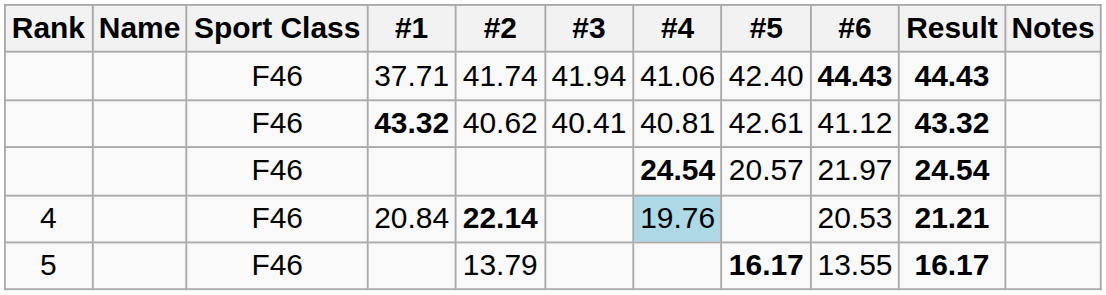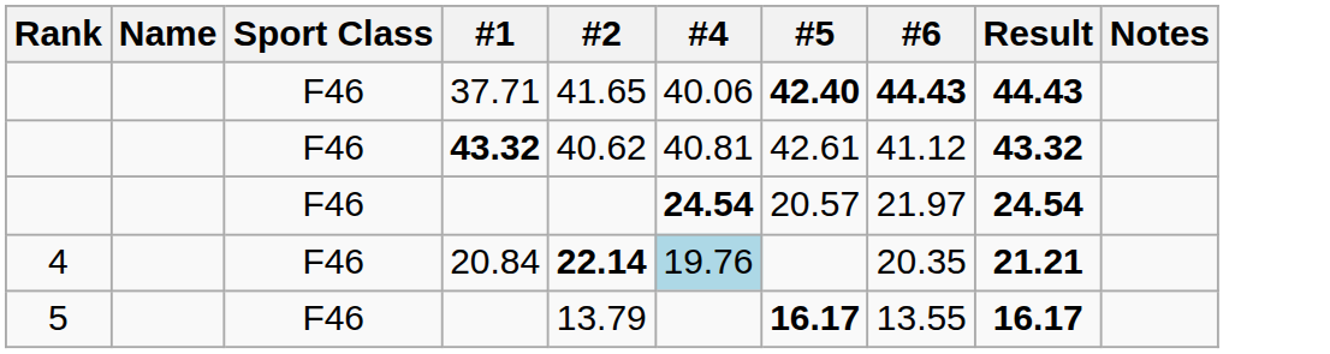- column: #3 | 41.94 | 40.41
37.71 | #2: 41.74 -> 41.65
37.71 | #4: 41.06 -> 40.06
37.71 | #5: normal -> bold
20.84 | #6: 20.53 -> 20.35
